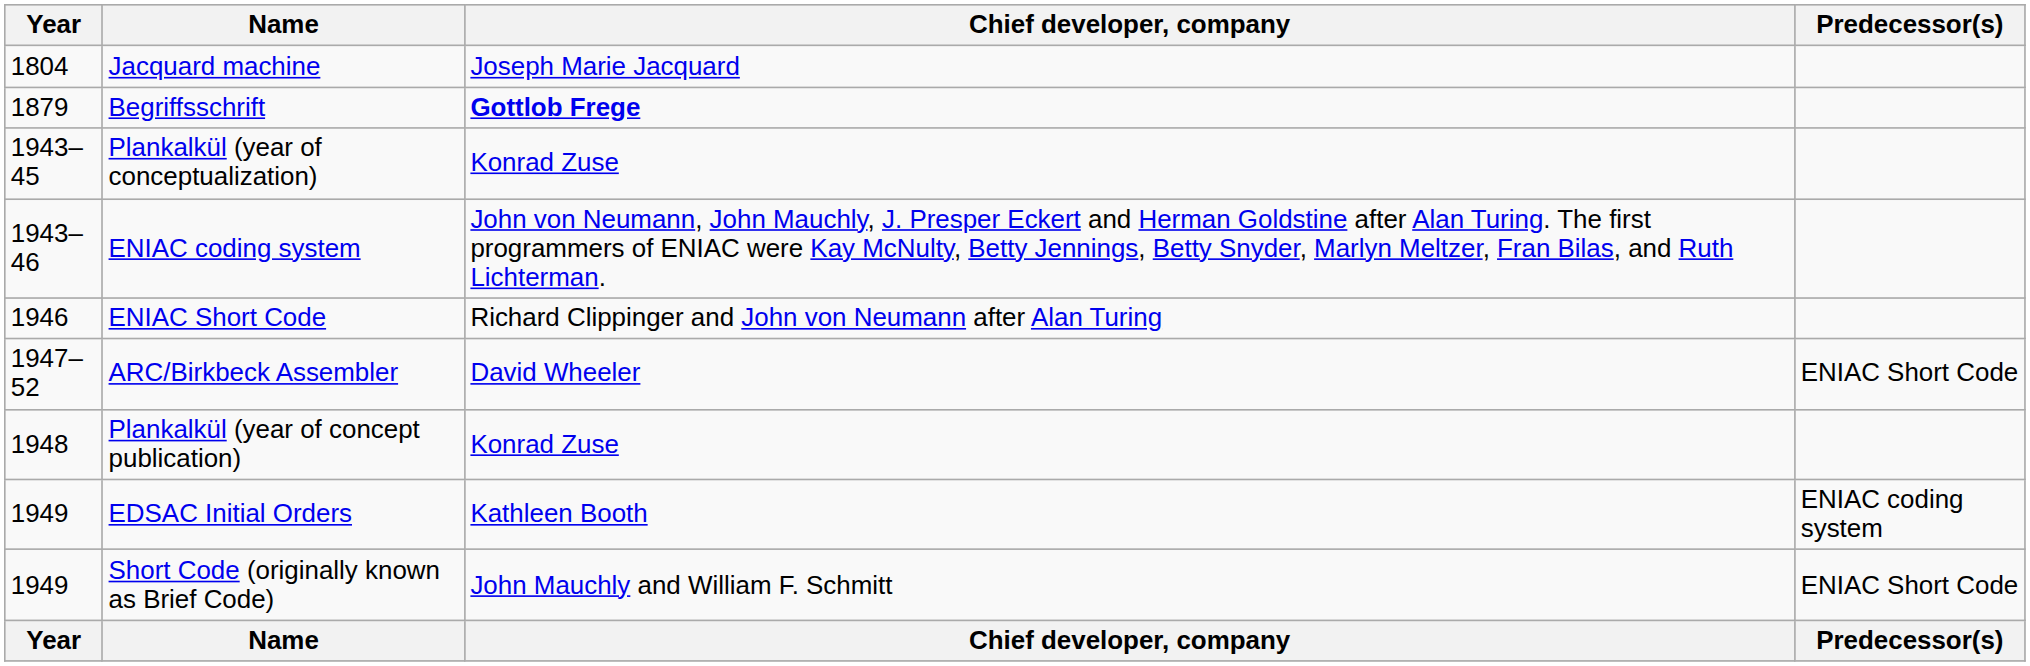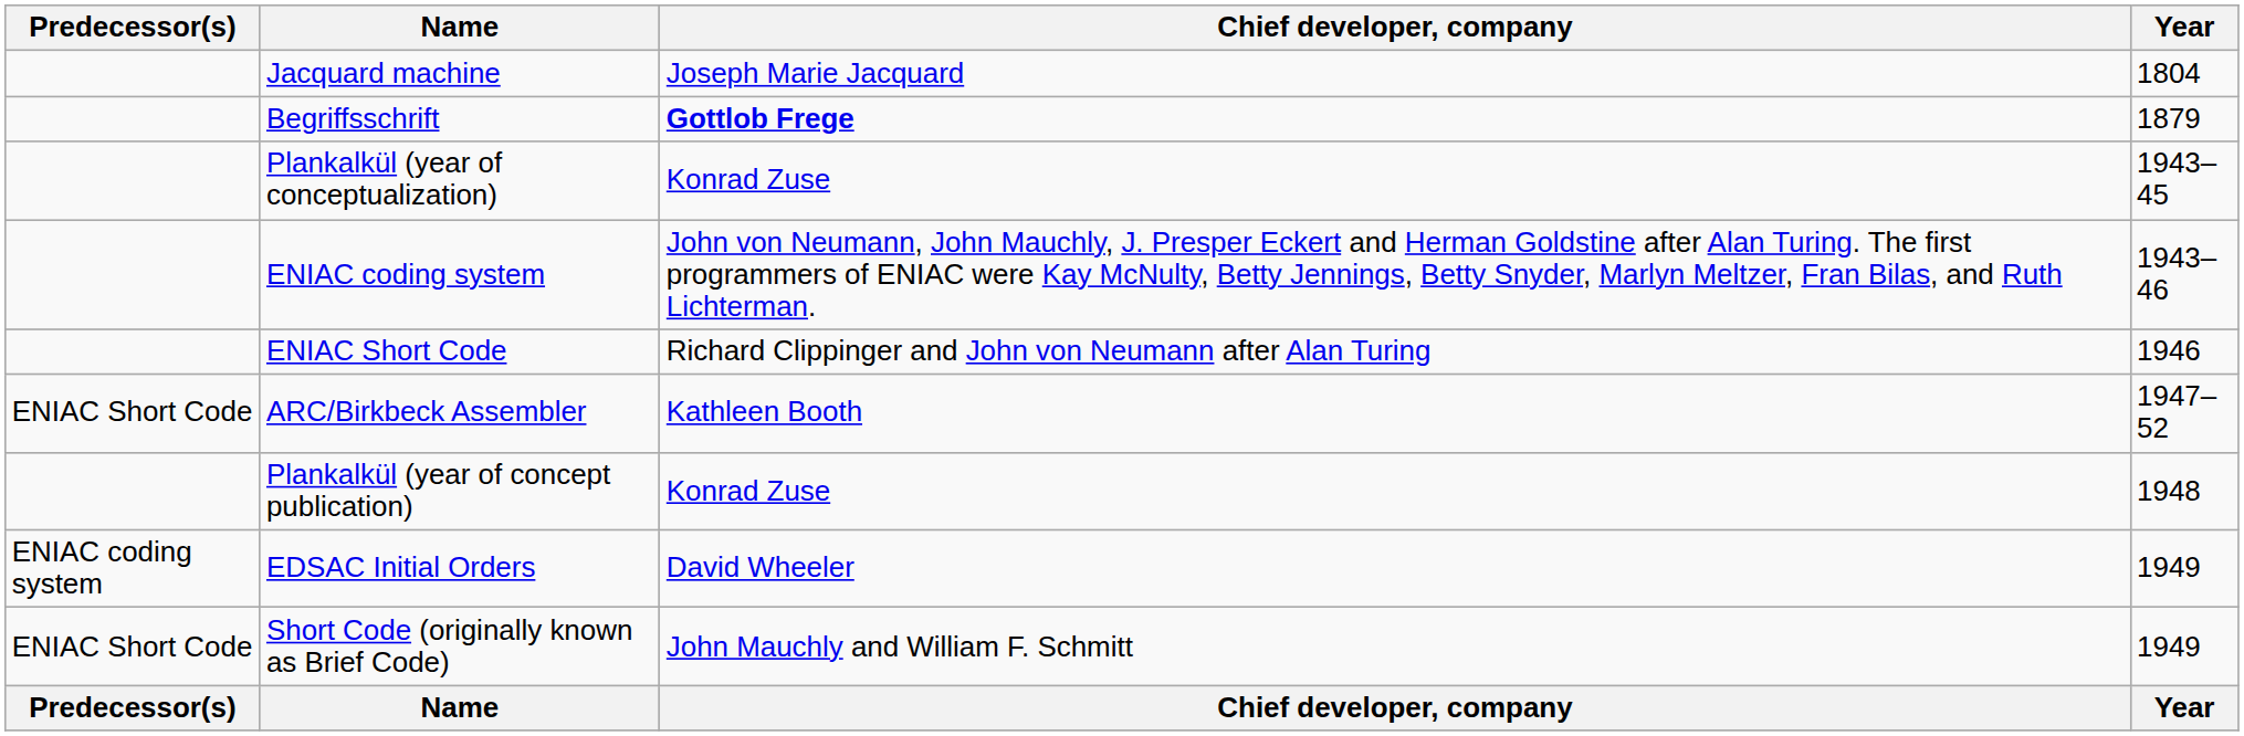columns swapped: Year <-> Predecessor(s)
ARC/Birkbeck Assembler | Chief developer, company: David Wheeler -> Kathleen Booth
EDSAC Initial Orders | Chief developer, company: Kathleen Booth -> David Wheeler
